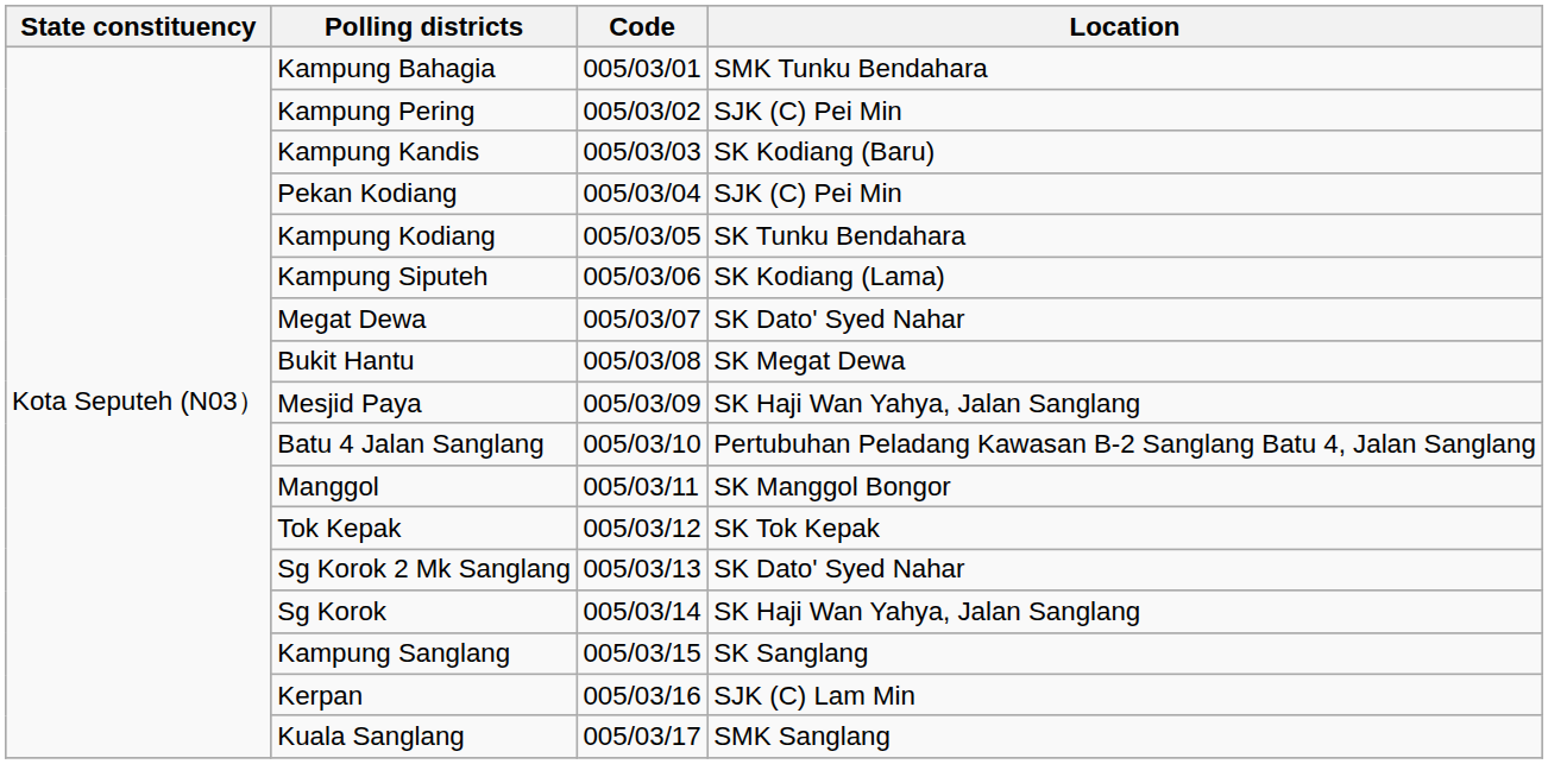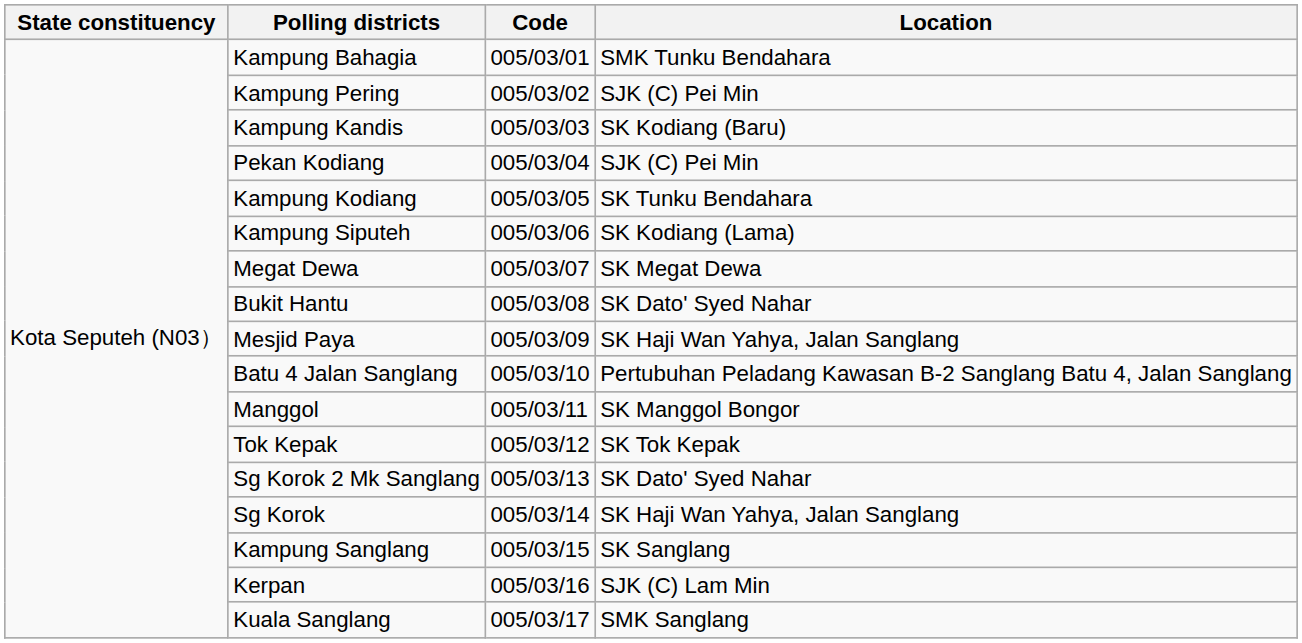Megat Dewa | Location: SK Dato' Syed Nahar -> SK Megat Dewa
Bukit Hantu | Location: SK Megat Dewa -> SK Dato' Syed Nahar
